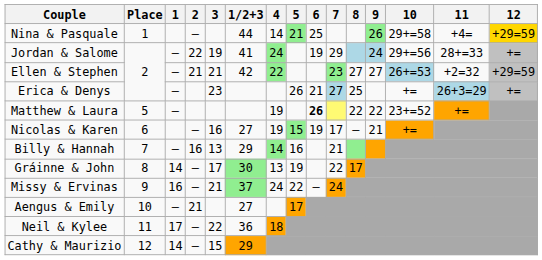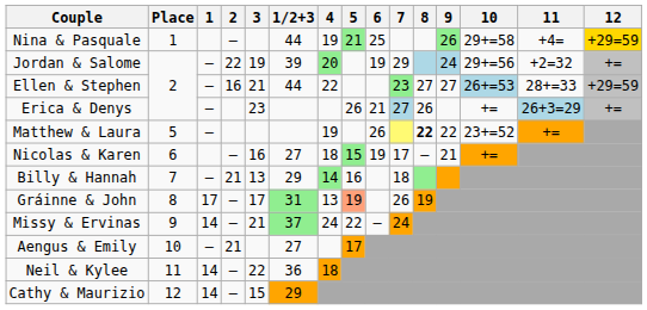Nina & Pasquale | 4: 14 -> 19
Jordan & Salome | 1/2+3: 41 -> 39
Jordan & Salome | 4: 24 -> 20
Jordan & Salome | 11: 28+=33 -> +2=32
Ellen & Stephen | 2: 21 -> 16
Ellen & Stephen | 1/2+3: 42 -> 44
Ellen & Stephen | 4: lightgreen background -> no background
Ellen & Stephen | 11: +2=32 -> 28+=33
Erica & Denys | 8: 25 -> 26
Matthew & Laura | 6: bold -> normal
Matthew & Laura | 8: normal -> bold
Nicolas & Karen | 4: 19 -> 18
Billy & Hannah | 2: 16 -> 21
Billy & Hannah | 7: 21 -> 18
Gráinne & John | 1: 14 -> 17
Gráinne & John | 1/2+3: 30 -> 31
Gráinne & John | 5: no background -> lightsalmon background
Gráinne & John | 7: 22 -> 26
Gráinne & John | 8: 17 -> 19
Missy & Ervinas | 1: 16 -> 14
Neil & Kylee | 1: 17 -> 14
